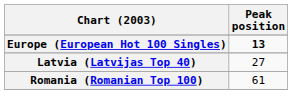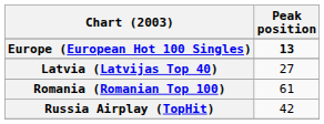+ row: Russia Airplay (TopHit) | 42
